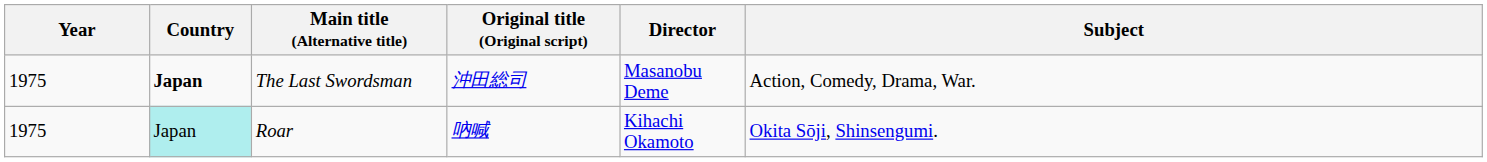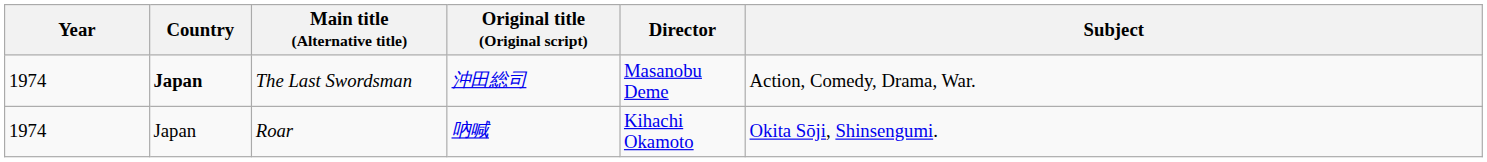The Last Swordsman | Year: 1975 -> 1974
Roar | Year: 1975 -> 1974
Roar | Country: paleturquoise background -> no background
